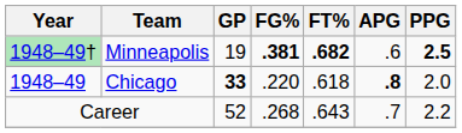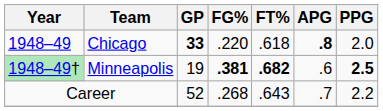rows swapped: Chicago <-> Minneapolis
